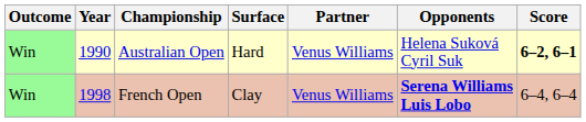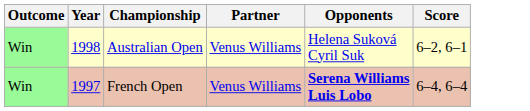- column: Surface | Hard | Clay
Australian Open | Year: 1990 -> 1998
Australian Open | Score: bold -> normal
French Open | Year: 1998 -> 1997
